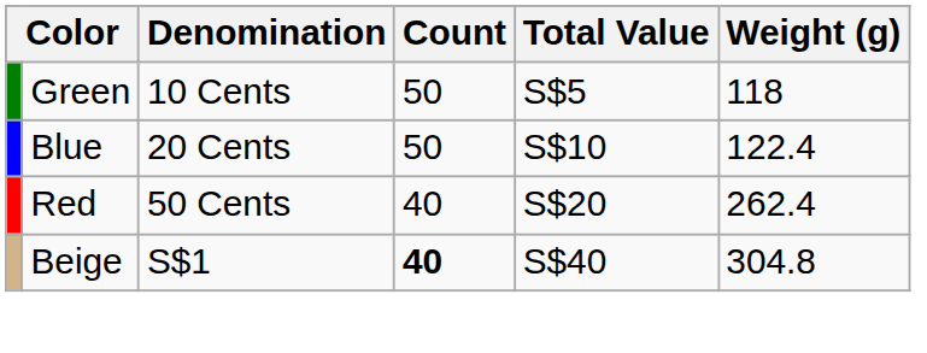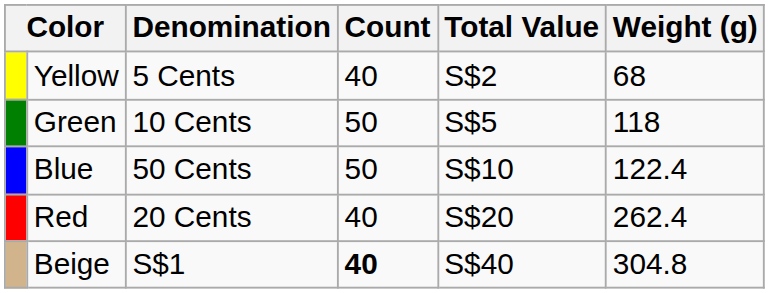+ row: Yellow | 5 Cents | 40 | S$2 | 68
Blue | Denomination: 20 Cents -> 50 Cents
Red | Denomination: 50 Cents -> 20 Cents
